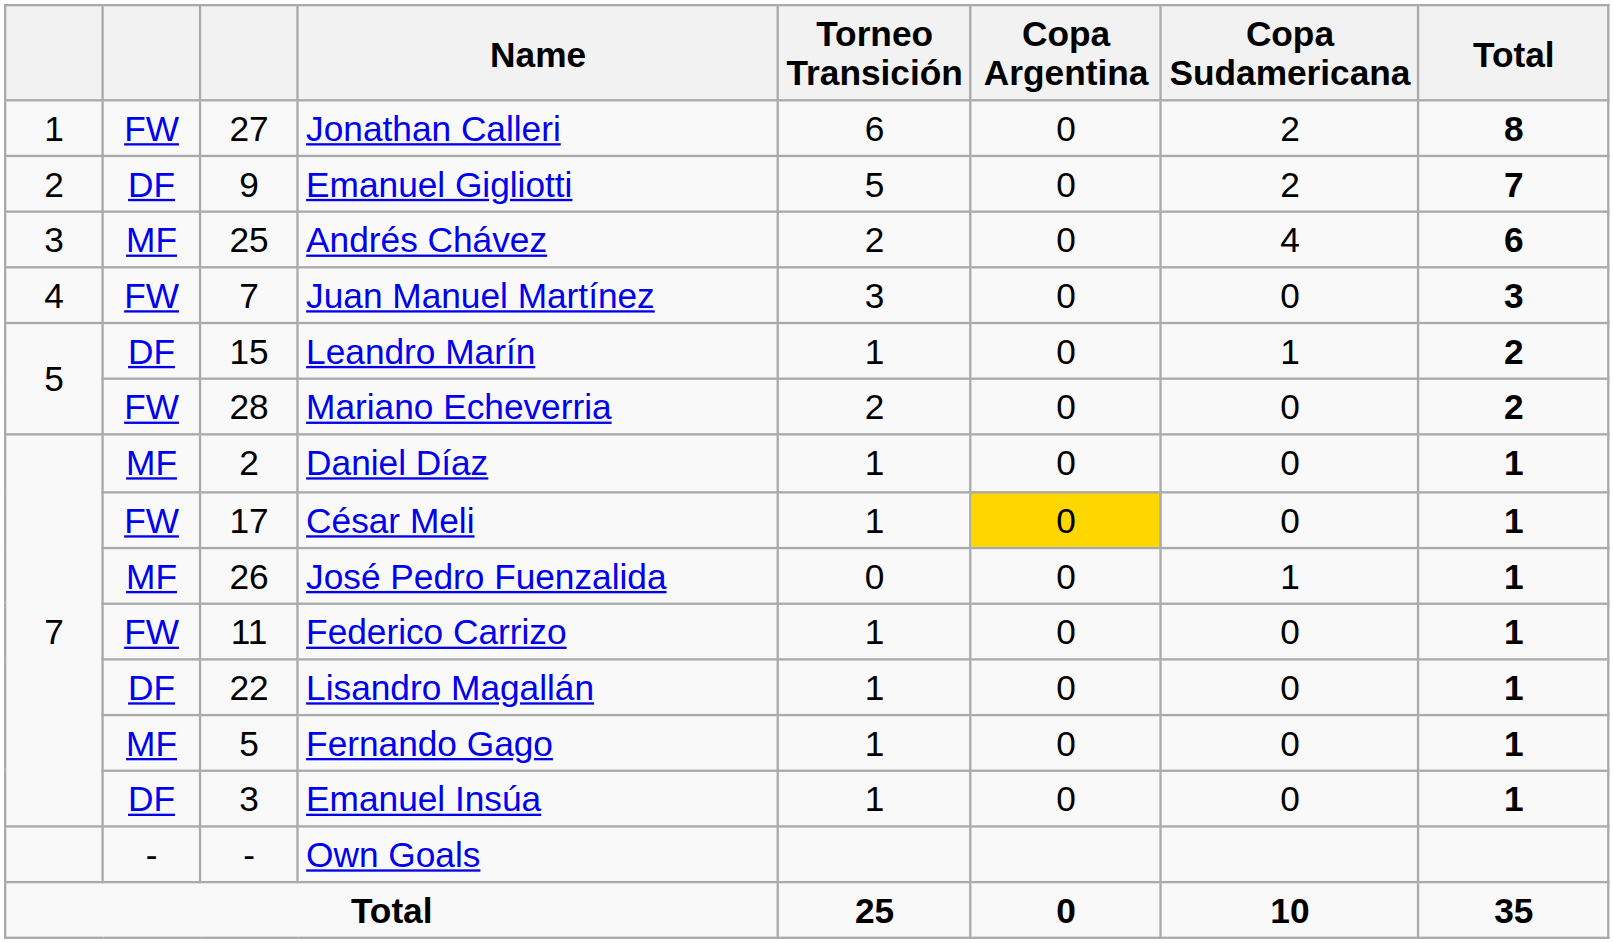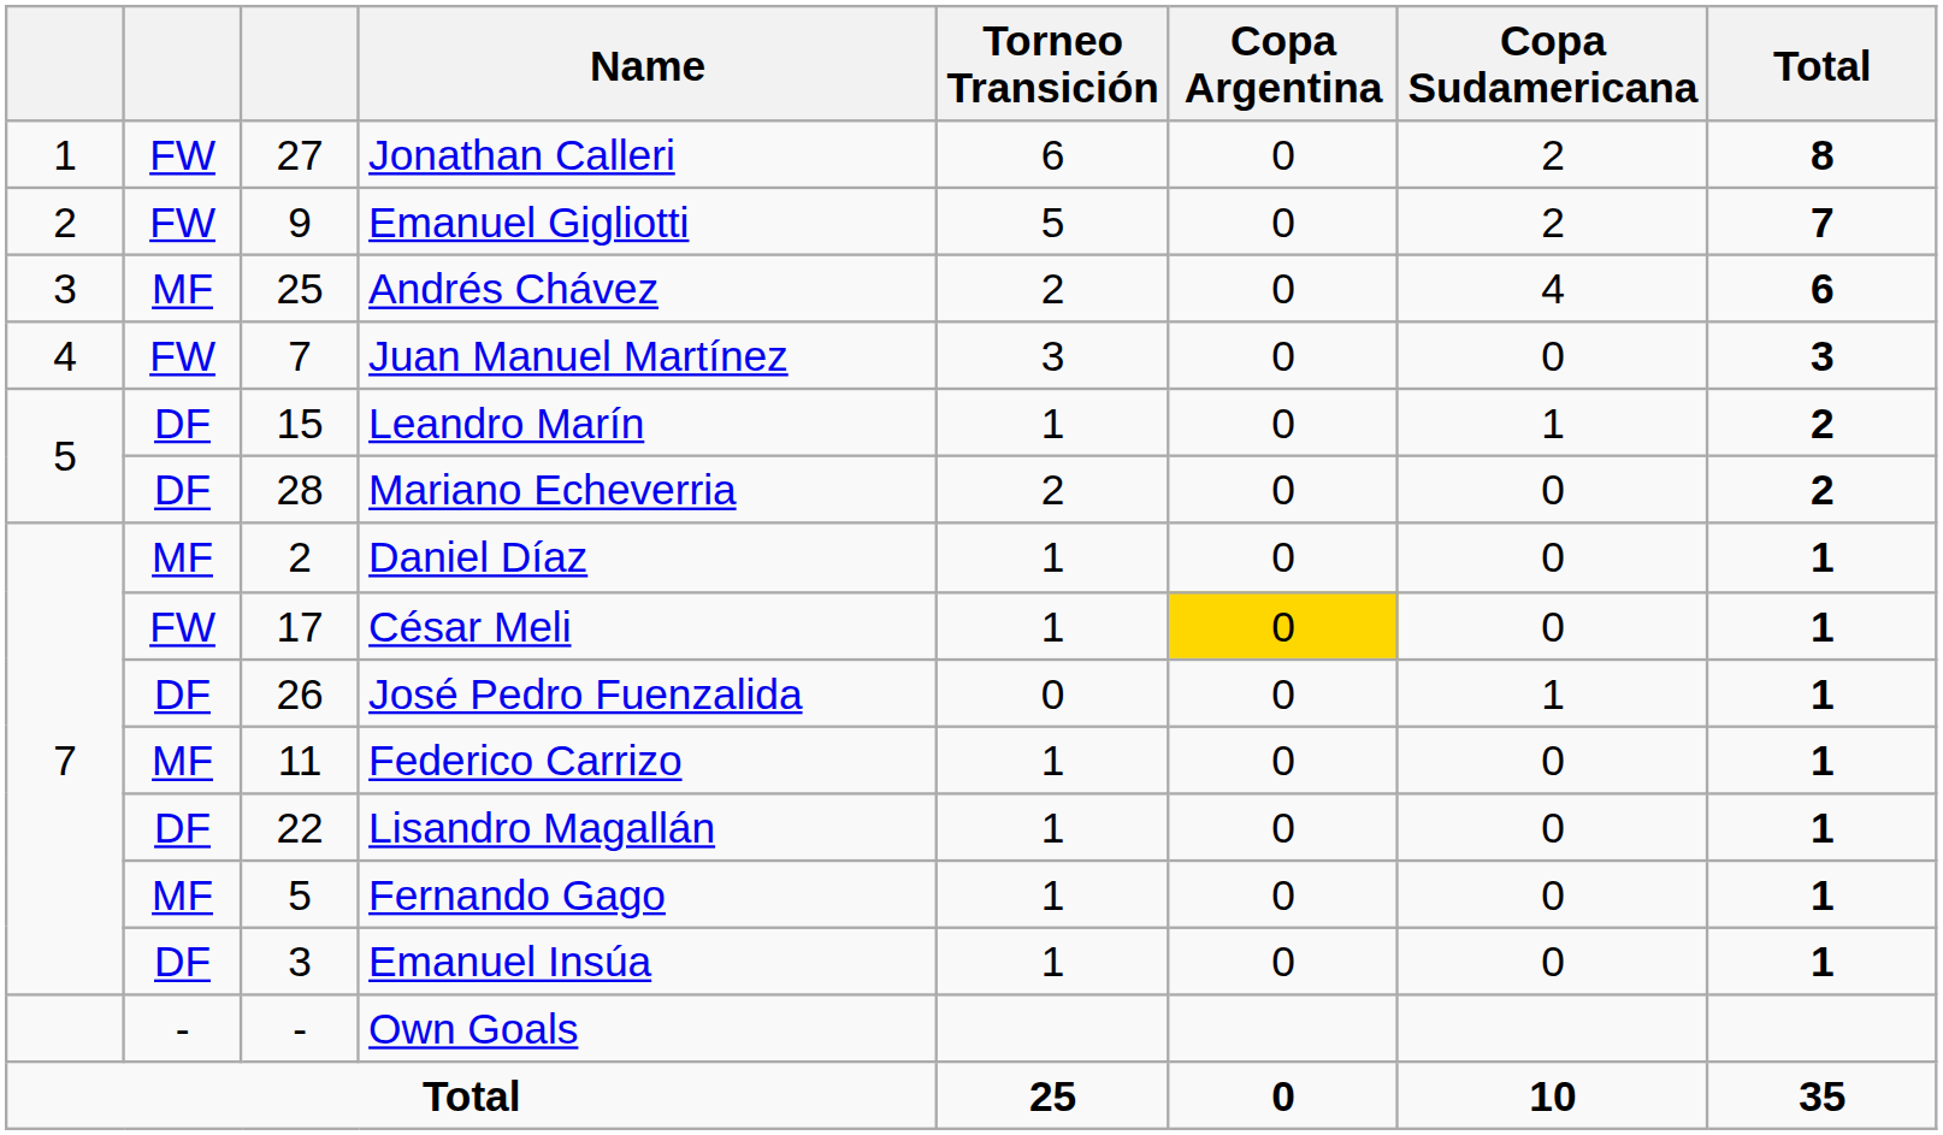Emanuel Gigliotti | column 2: DF -> FW
Mariano Echeverria | column 2: FW -> DF
José Pedro Fuenzalida | column 2: MF -> DF
Federico Carrizo | column 2: FW -> MF
